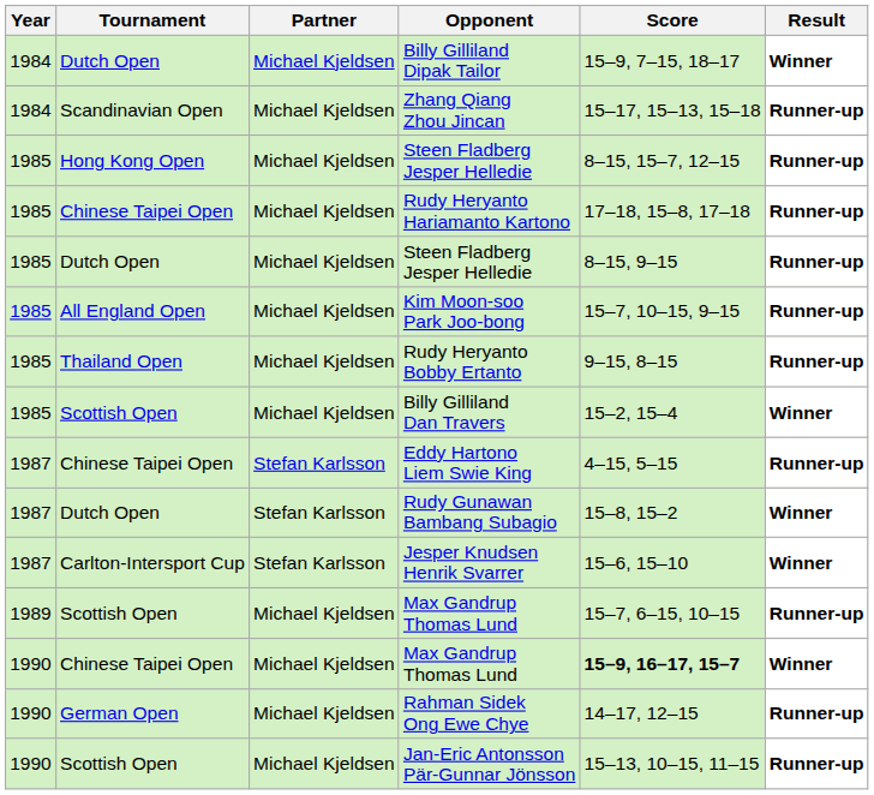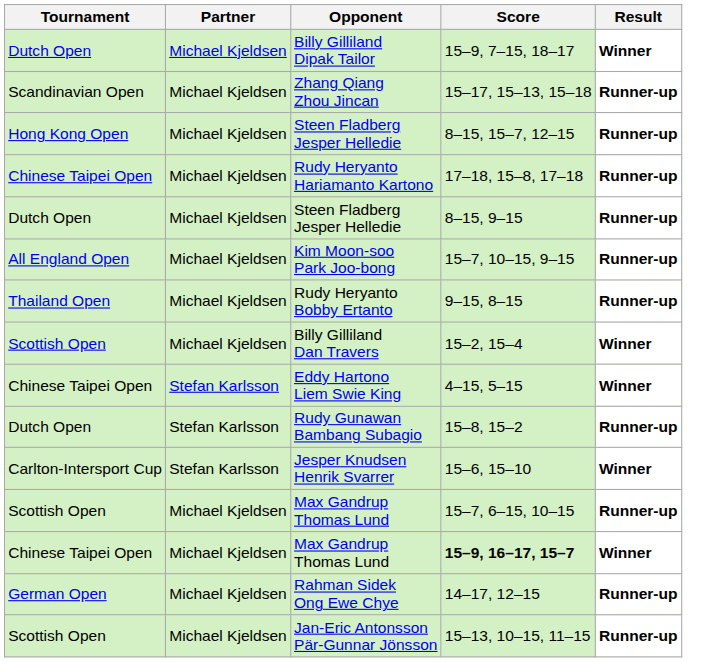- column: Year | 1984 | 1984 | 1985 | 1985 | 1985 | 1985 | 1985 | 1985 | 1987 | 1987 | 1987 | 1989 | 1990 | 1990 | 1990
Eddy Hartono Liem Swie King | Result: Runner-up -> Winner
Rudy Gunawan Bambang Subagio | Result: Winner -> Runner-up
